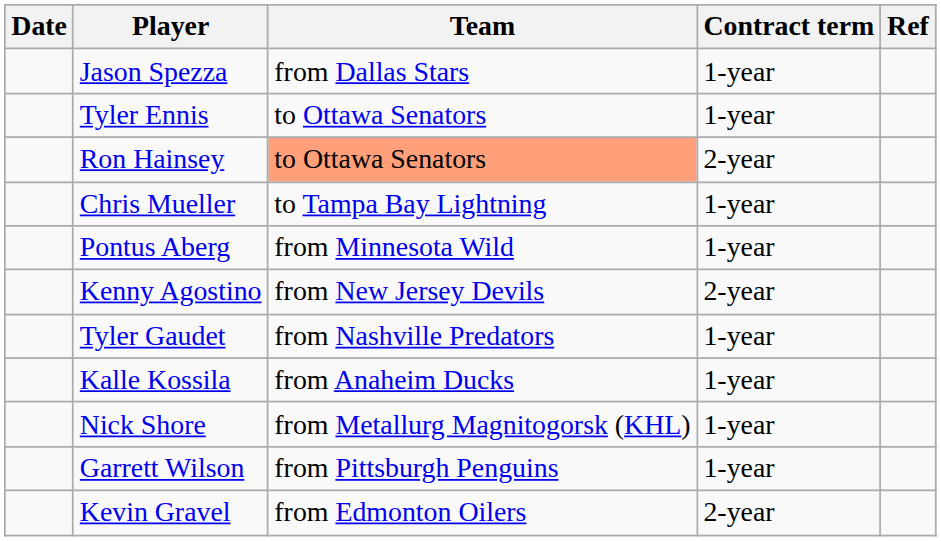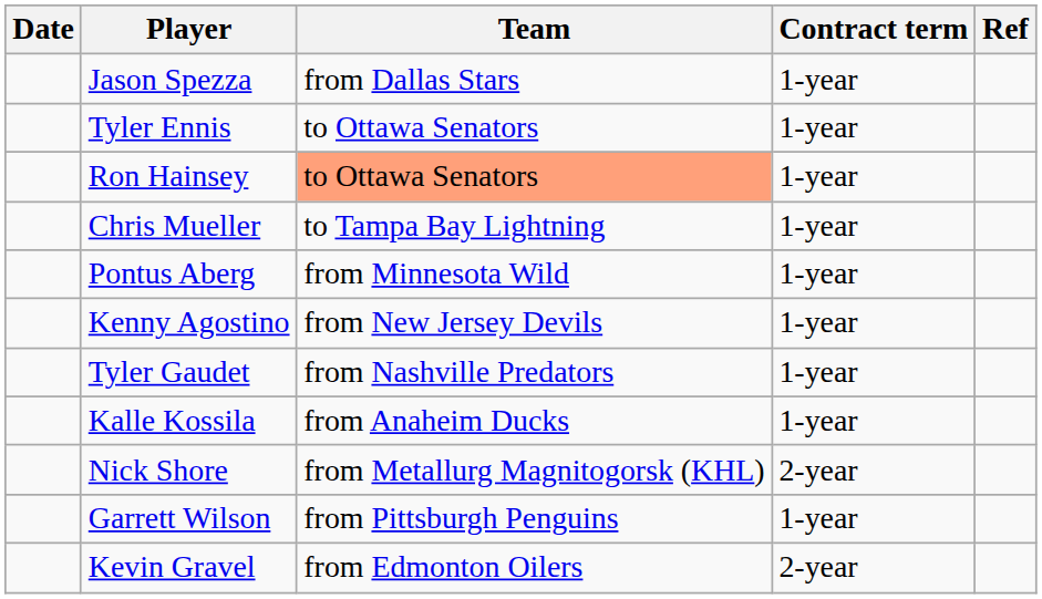Ron Hainsey | Contract term: 2-year -> 1-year
Kenny Agostino | Contract term: 2-year -> 1-year
Nick Shore | Contract term: 1-year -> 2-year
